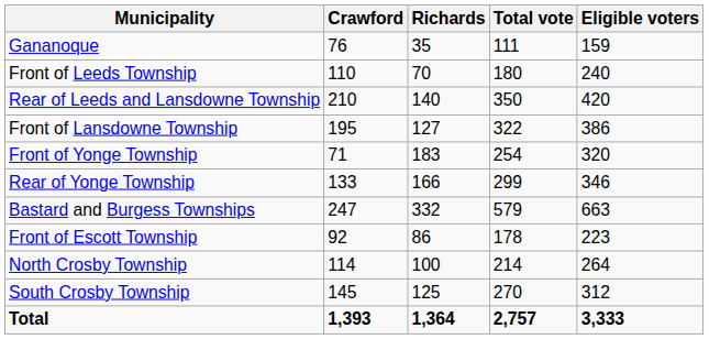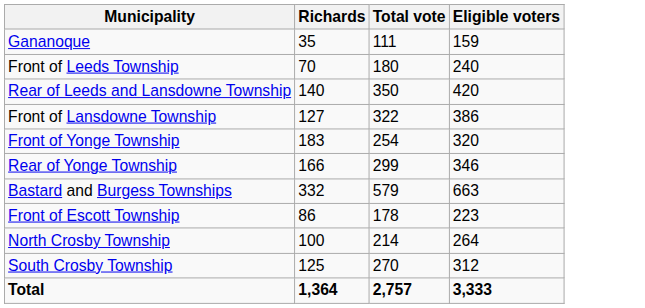- column: Crawford | 76 | 110 | 210 | 195 | 71 | 133 | 247 | 92 | 114 | 145 | 1,393
